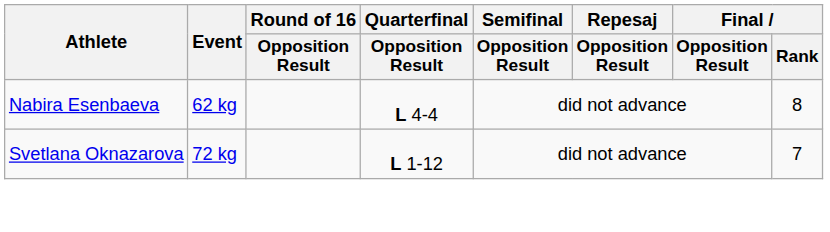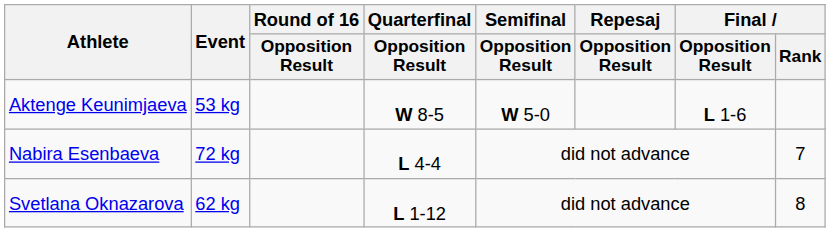+ row: Aktenge Keunimjaeva | 53 kg | W 8-5 | W 5-0 | L 1-6
Nabira Esenbaeva | Event: 62 kg -> 72 kg
Nabira Esenbaeva | Final / Rank: 8 -> 7
Svetlana Oknazarova | Event: 72 kg -> 62 kg
Svetlana Oknazarova | Final / Rank: 7 -> 8
